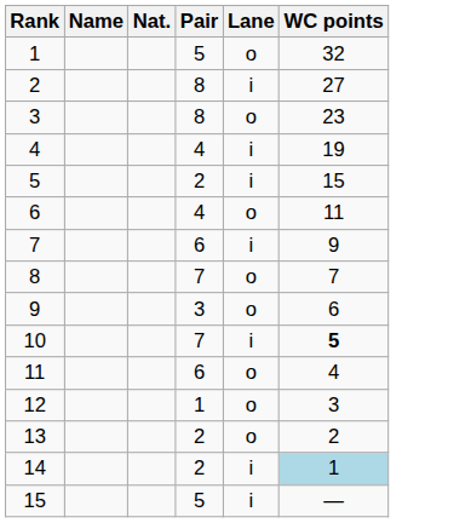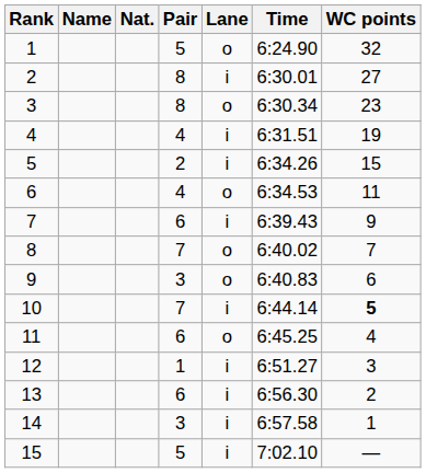+ column: Time | 6:24.90 | 6:30.01 | 6:30.34 | 6:31.51 | 6:34.26 | 6:34.53 | 6:39.43 | 6:40.02 | 6:40.83 | 6:44.14 | 6:45.25 | 6:51.27 | 6:56.30 | 6:57.58 | 7:02.10
12 | Lane: o -> i
13 | Pair: 2 -> 6
13 | Lane: o -> i
14 | Pair: 2 -> 3
14 | WC points: lightblue background -> no background
